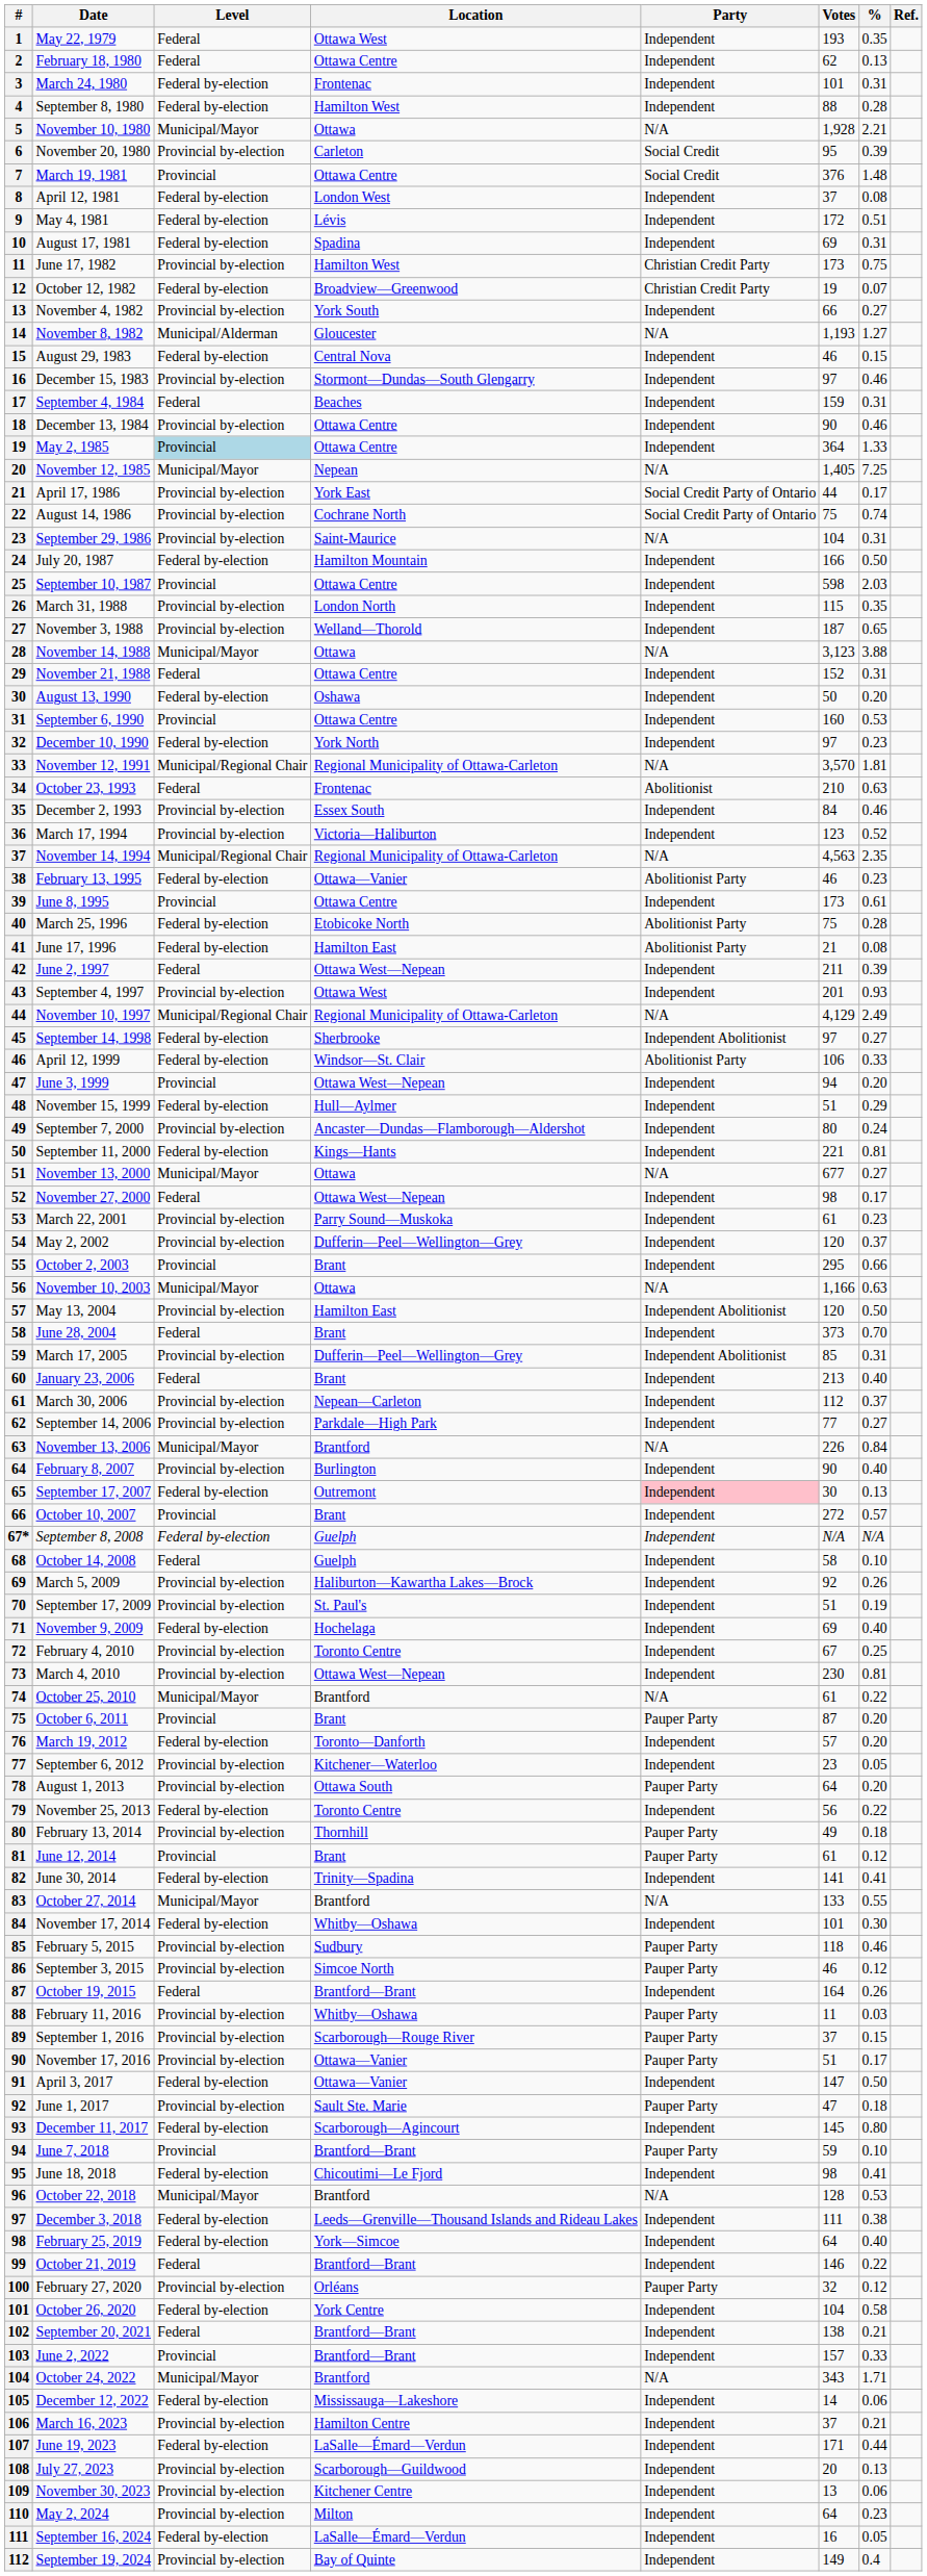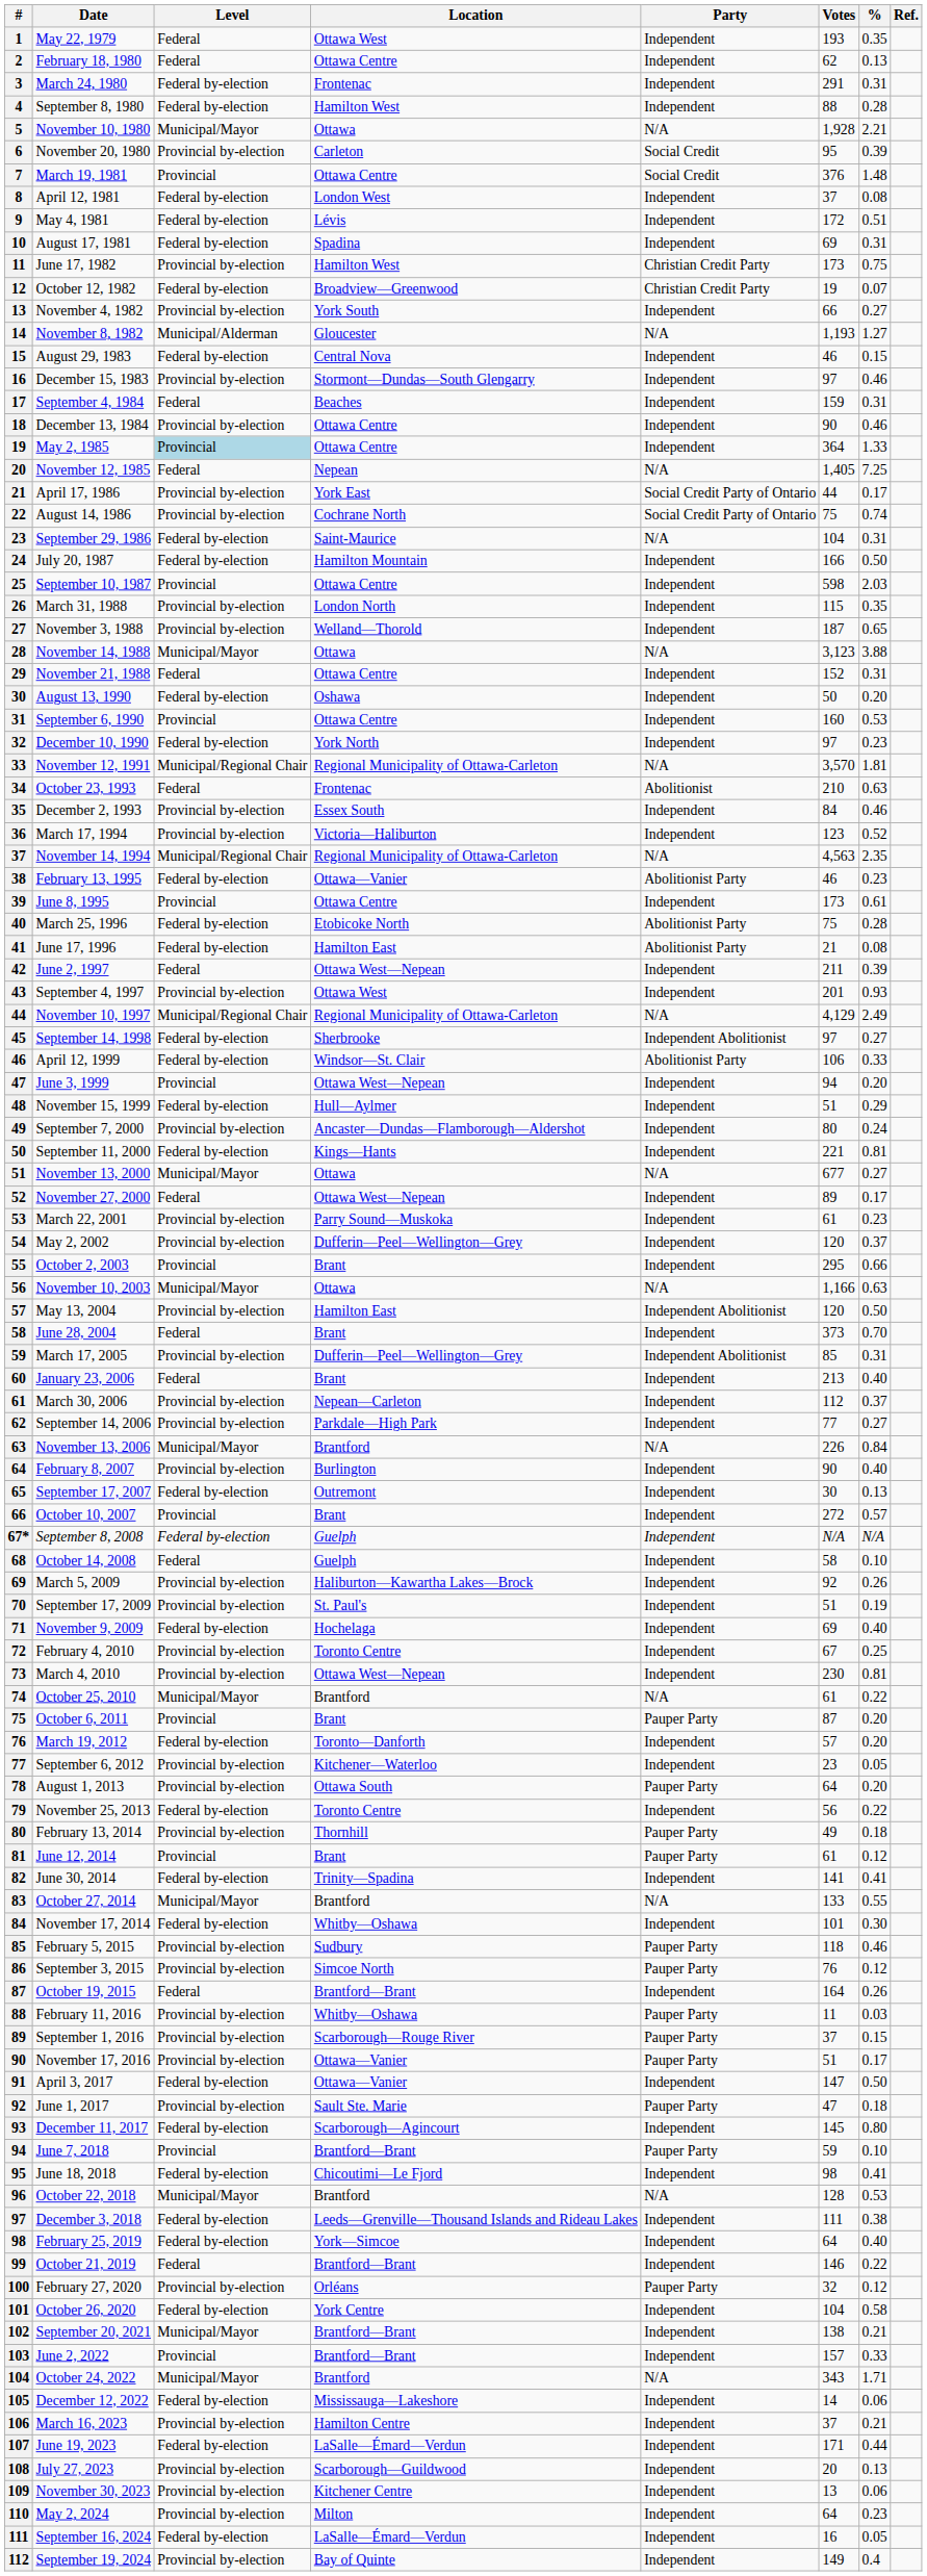March 24, 1980 | Votes: 101 -> 291
November 12, 1985 | Level: Municipal/Mayor -> Federal
September 29, 1986 | Level: Provincial by-election -> Federal by-election
November 27, 2000 | Votes: 98 -> 89
September 17, 2007 | Party: pink background -> no background
September 3, 2015 | Votes: 46 -> 76
September 20, 2021 | Level: Federal -> Municipal/Mayor
